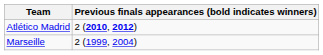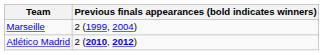rows swapped: Marseille <-> Atlético Madrid
